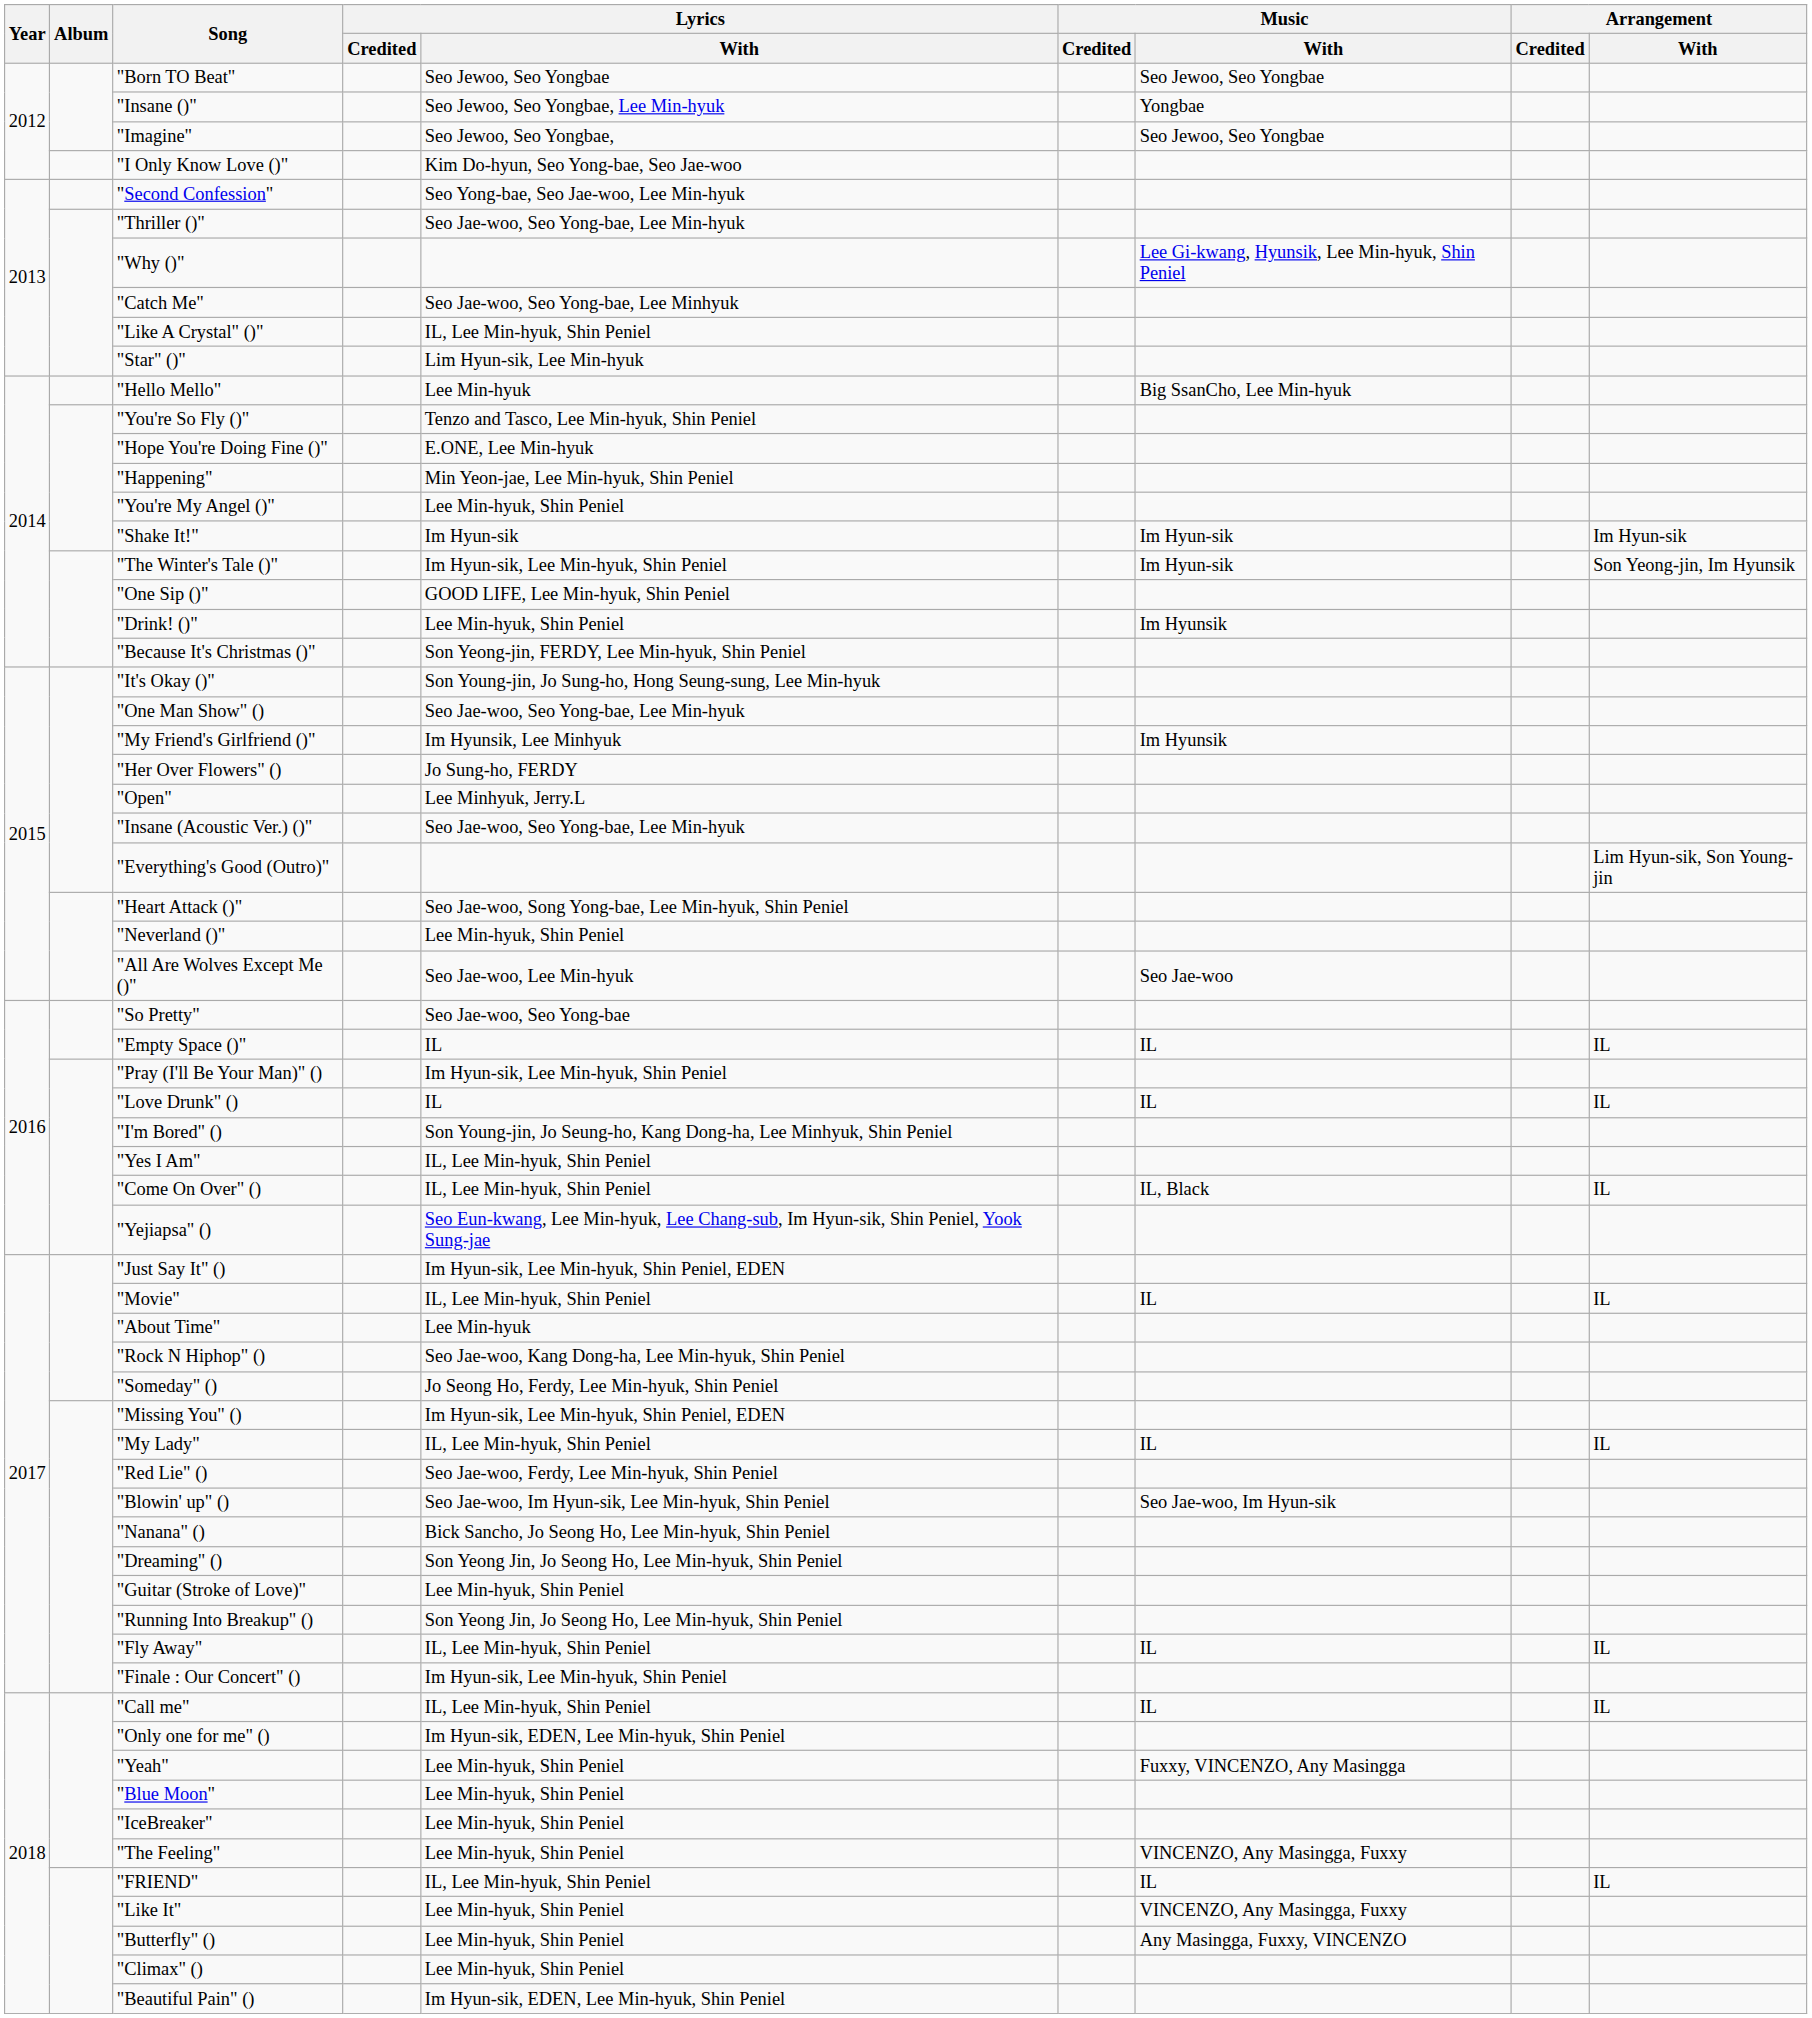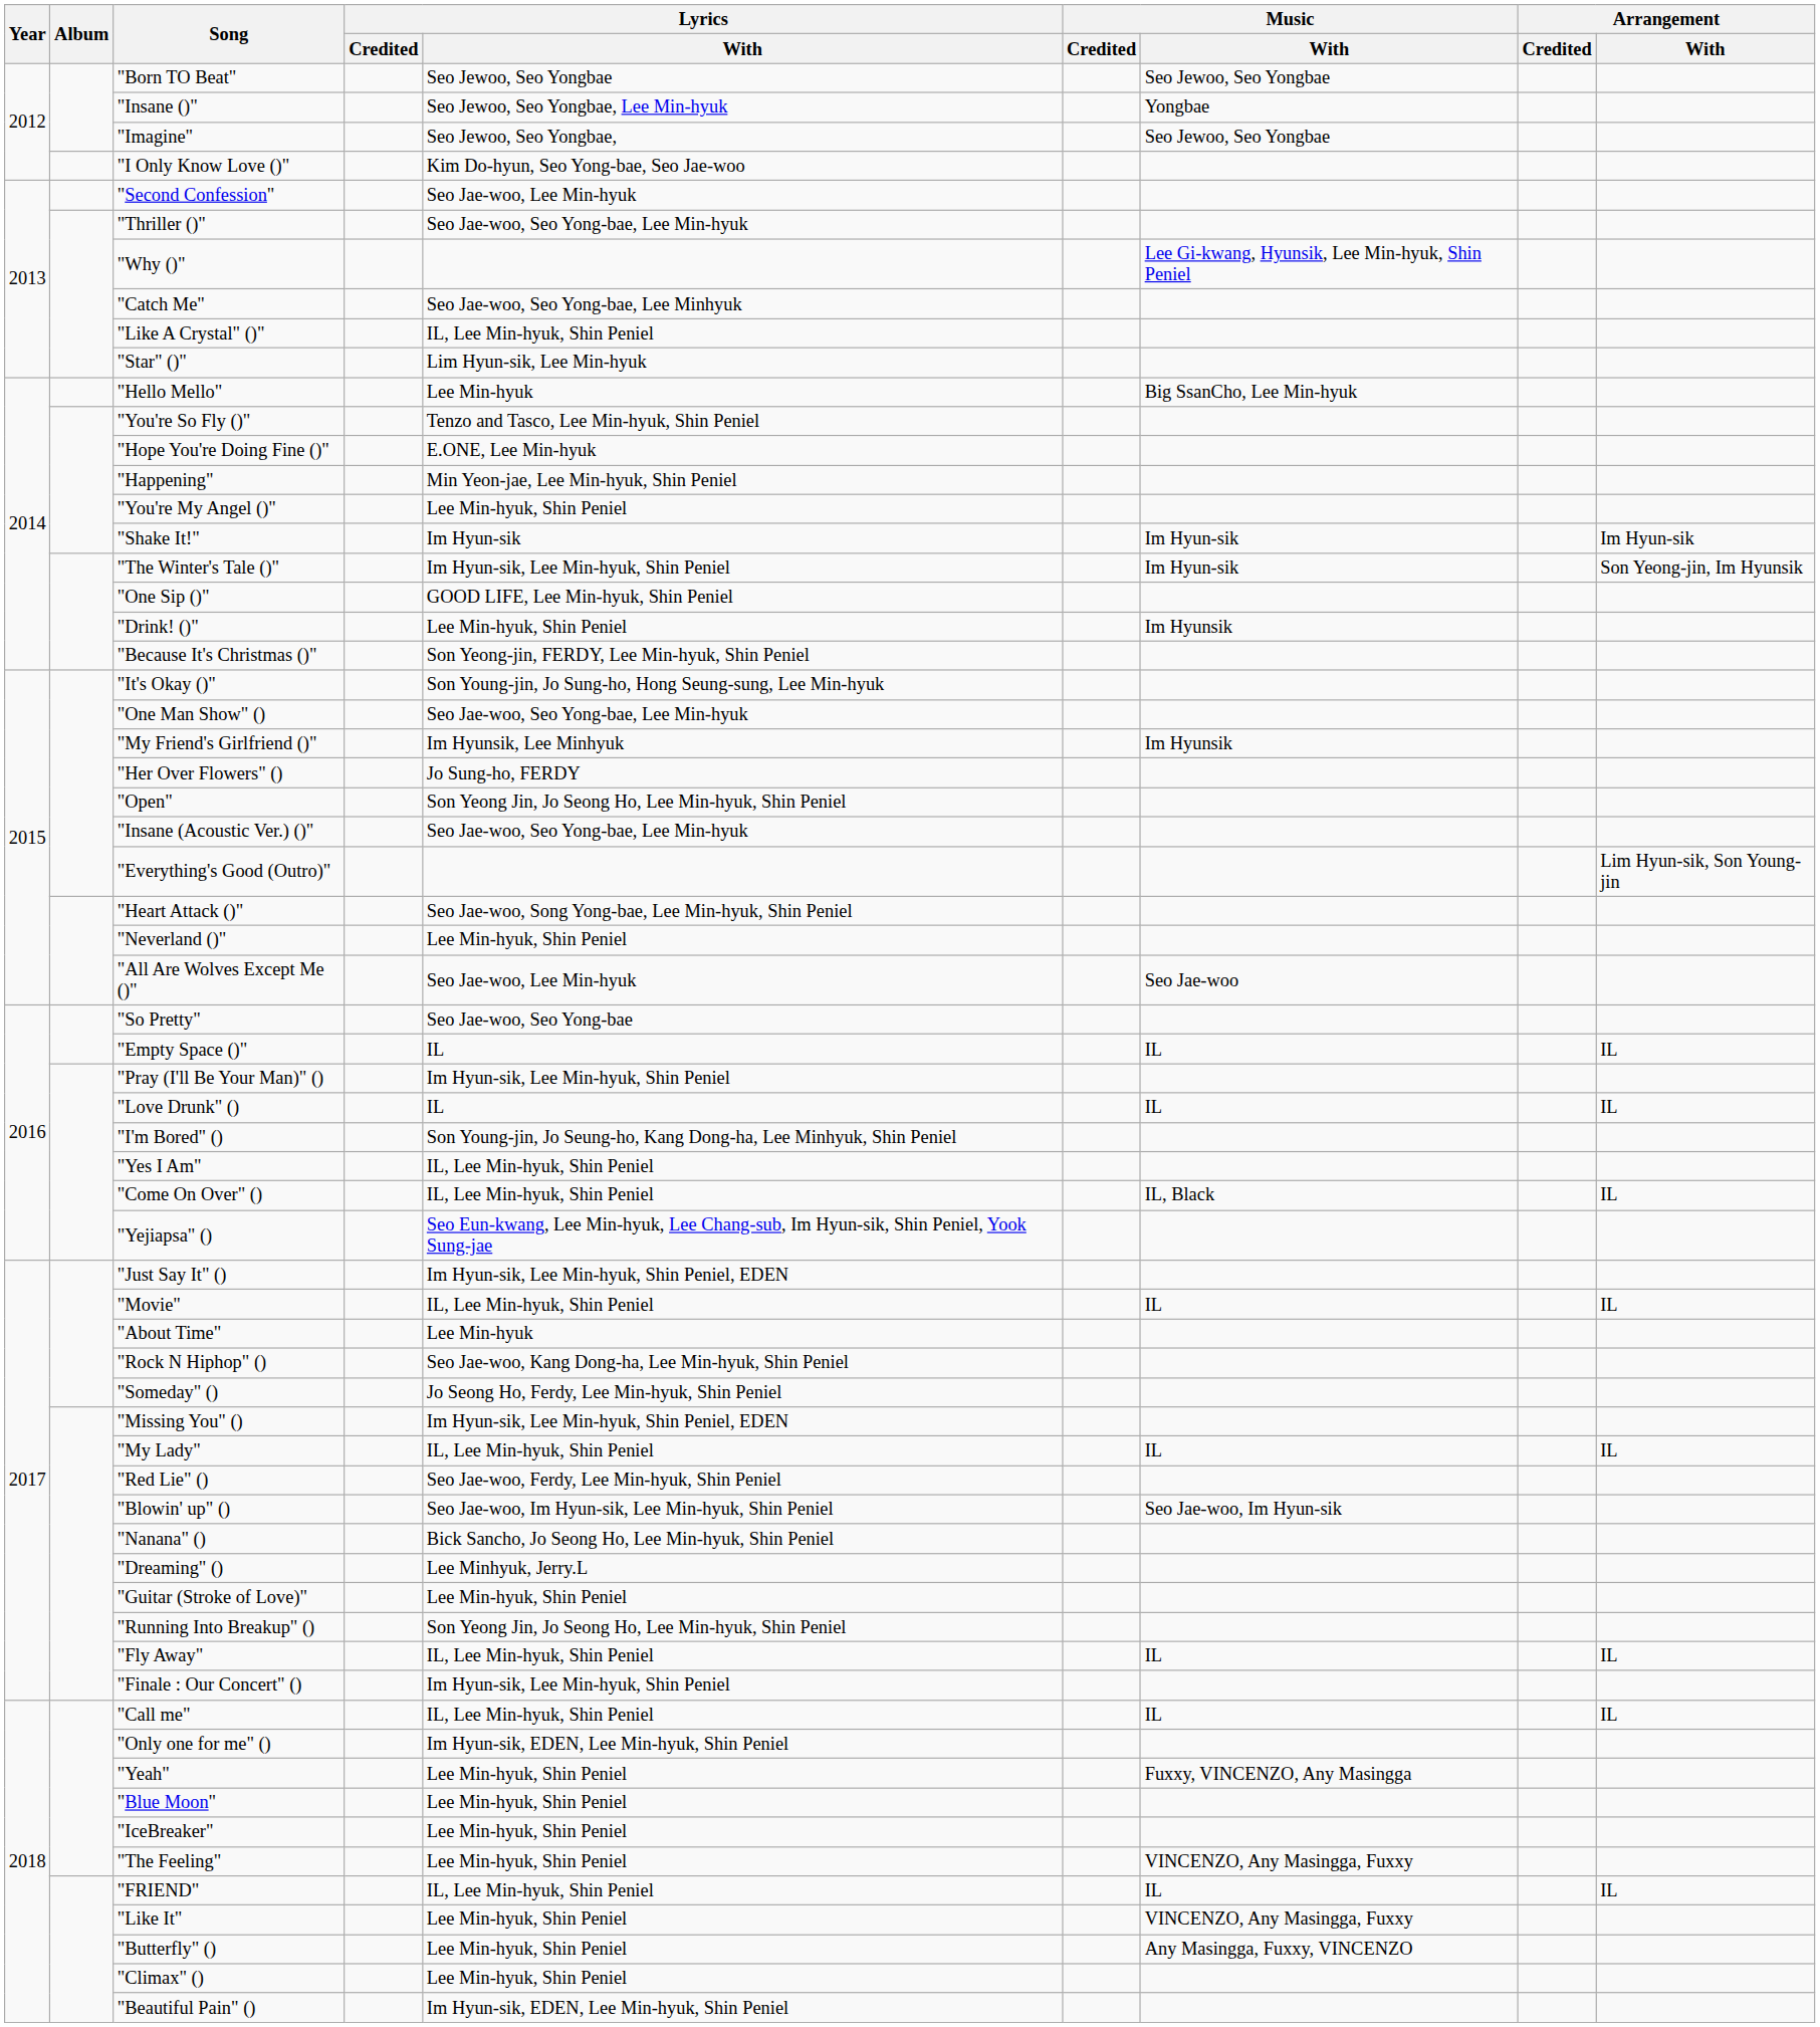"Second Confession" | Lyrics / With: Seo Yong-bae, Seo Jae-woo, Lee Min-hyuk -> Seo Jae-woo, Lee Min-hyuk
"Open" | Lyrics / With: Lee Minhyuk, Jerry.L -> Son Yeong Jin, Jo Seong Ho, Lee Min-hyuk, Shin Peniel
"Dreaming" () | Lyrics / With: Son Yeong Jin, Jo Seong Ho, Lee Min-hyuk, Shin Peniel -> Lee Minhyuk, Jerry.L
